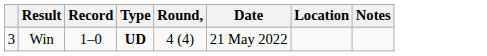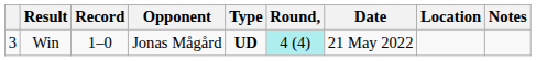+ column: Opponent | Jonas Mågård
Win | Round,: no background -> paleturquoise background
